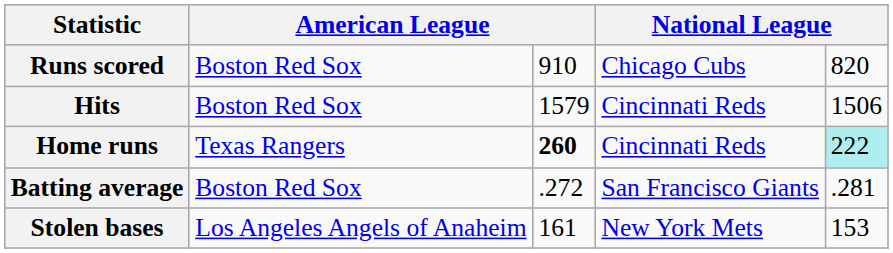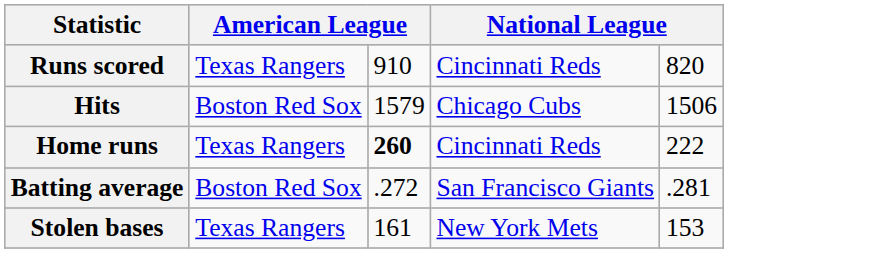Runs scored | column 2: Boston Red Sox -> Texas Rangers
Runs scored | column 4: Chicago Cubs -> Cincinnati Reds
Hits | column 4: Cincinnati Reds -> Chicago Cubs
Home runs | column 5: paleturquoise background -> no background
Stolen bases | column 2: Los Angeles Angels of Anaheim -> Texas Rangers
